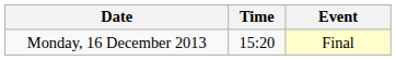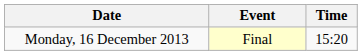columns swapped: Time <-> Event
